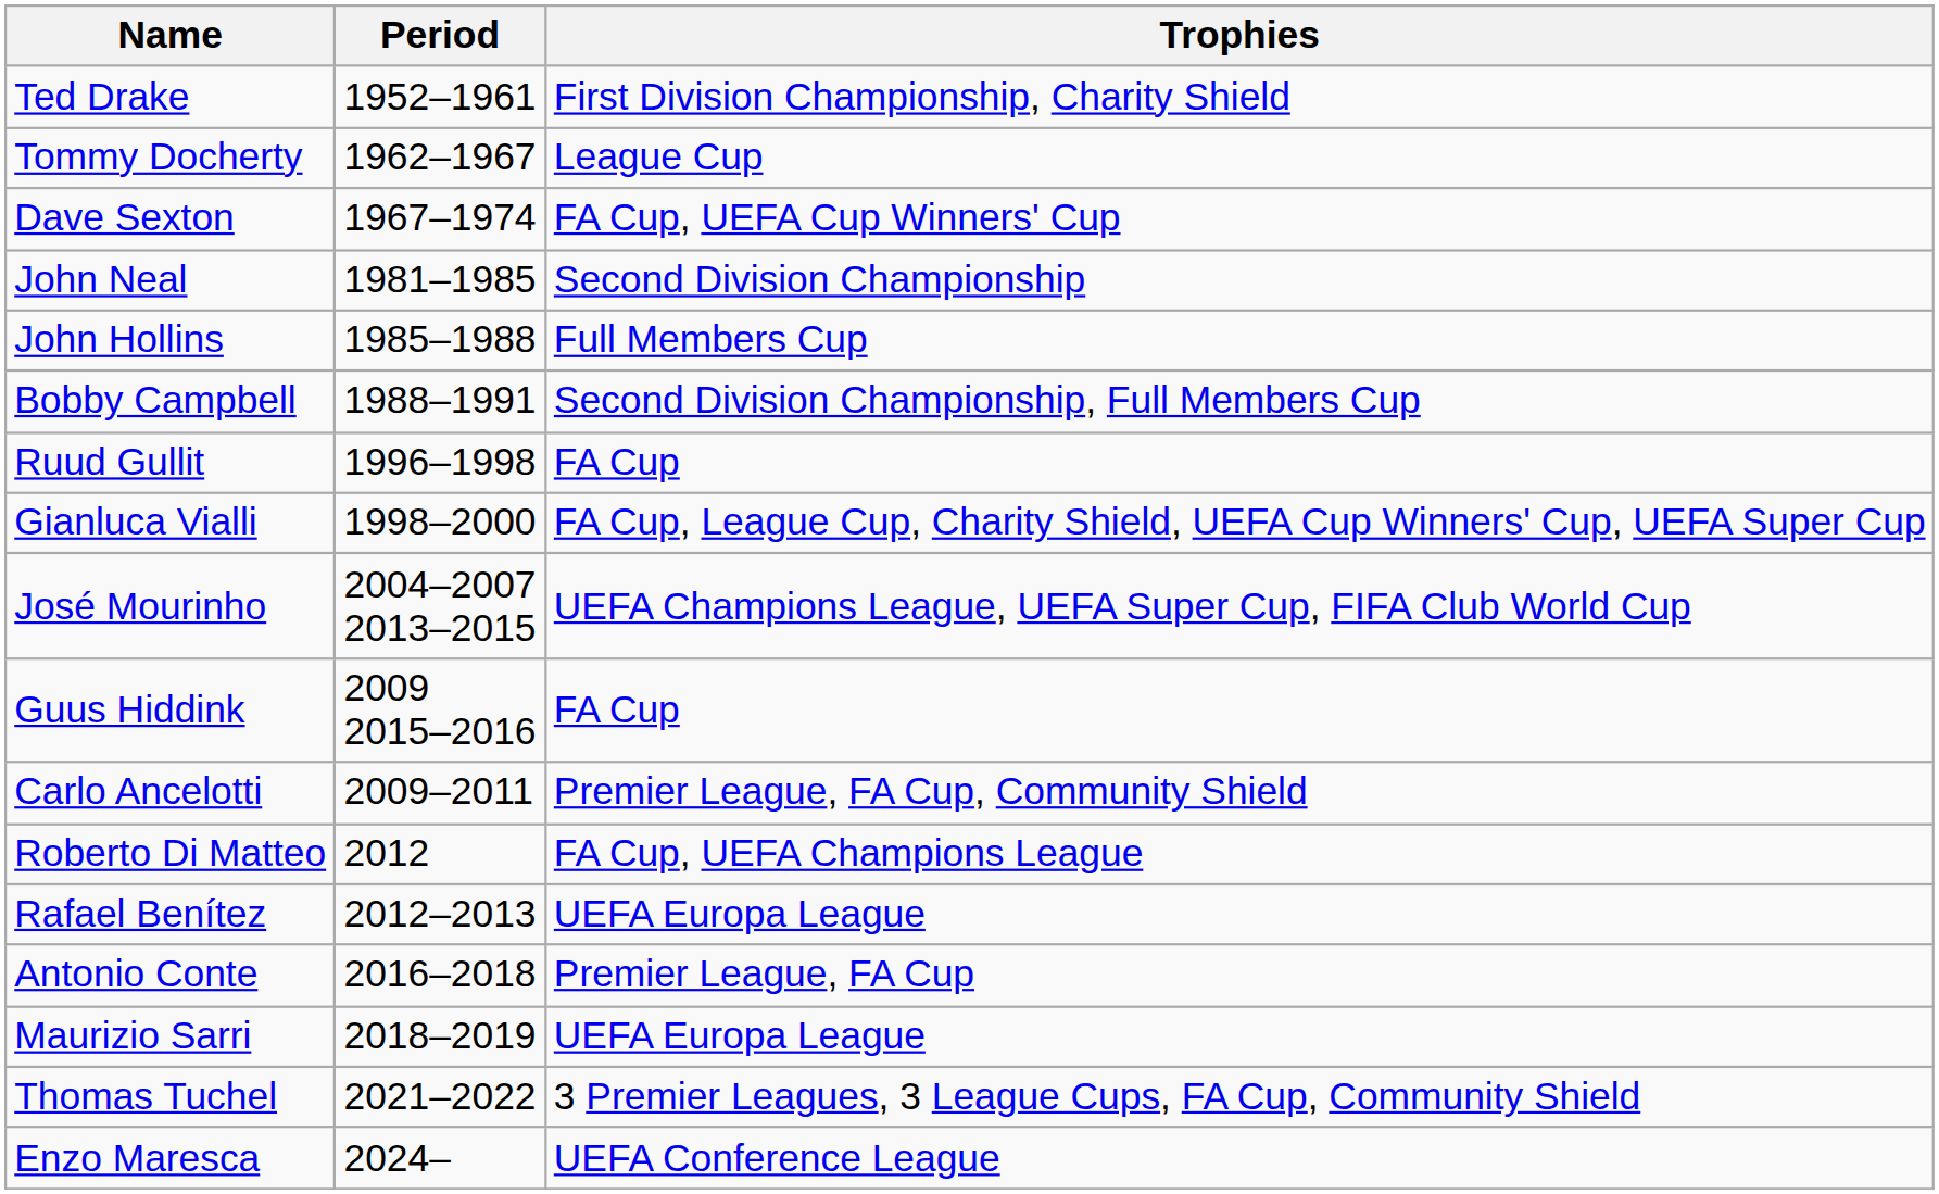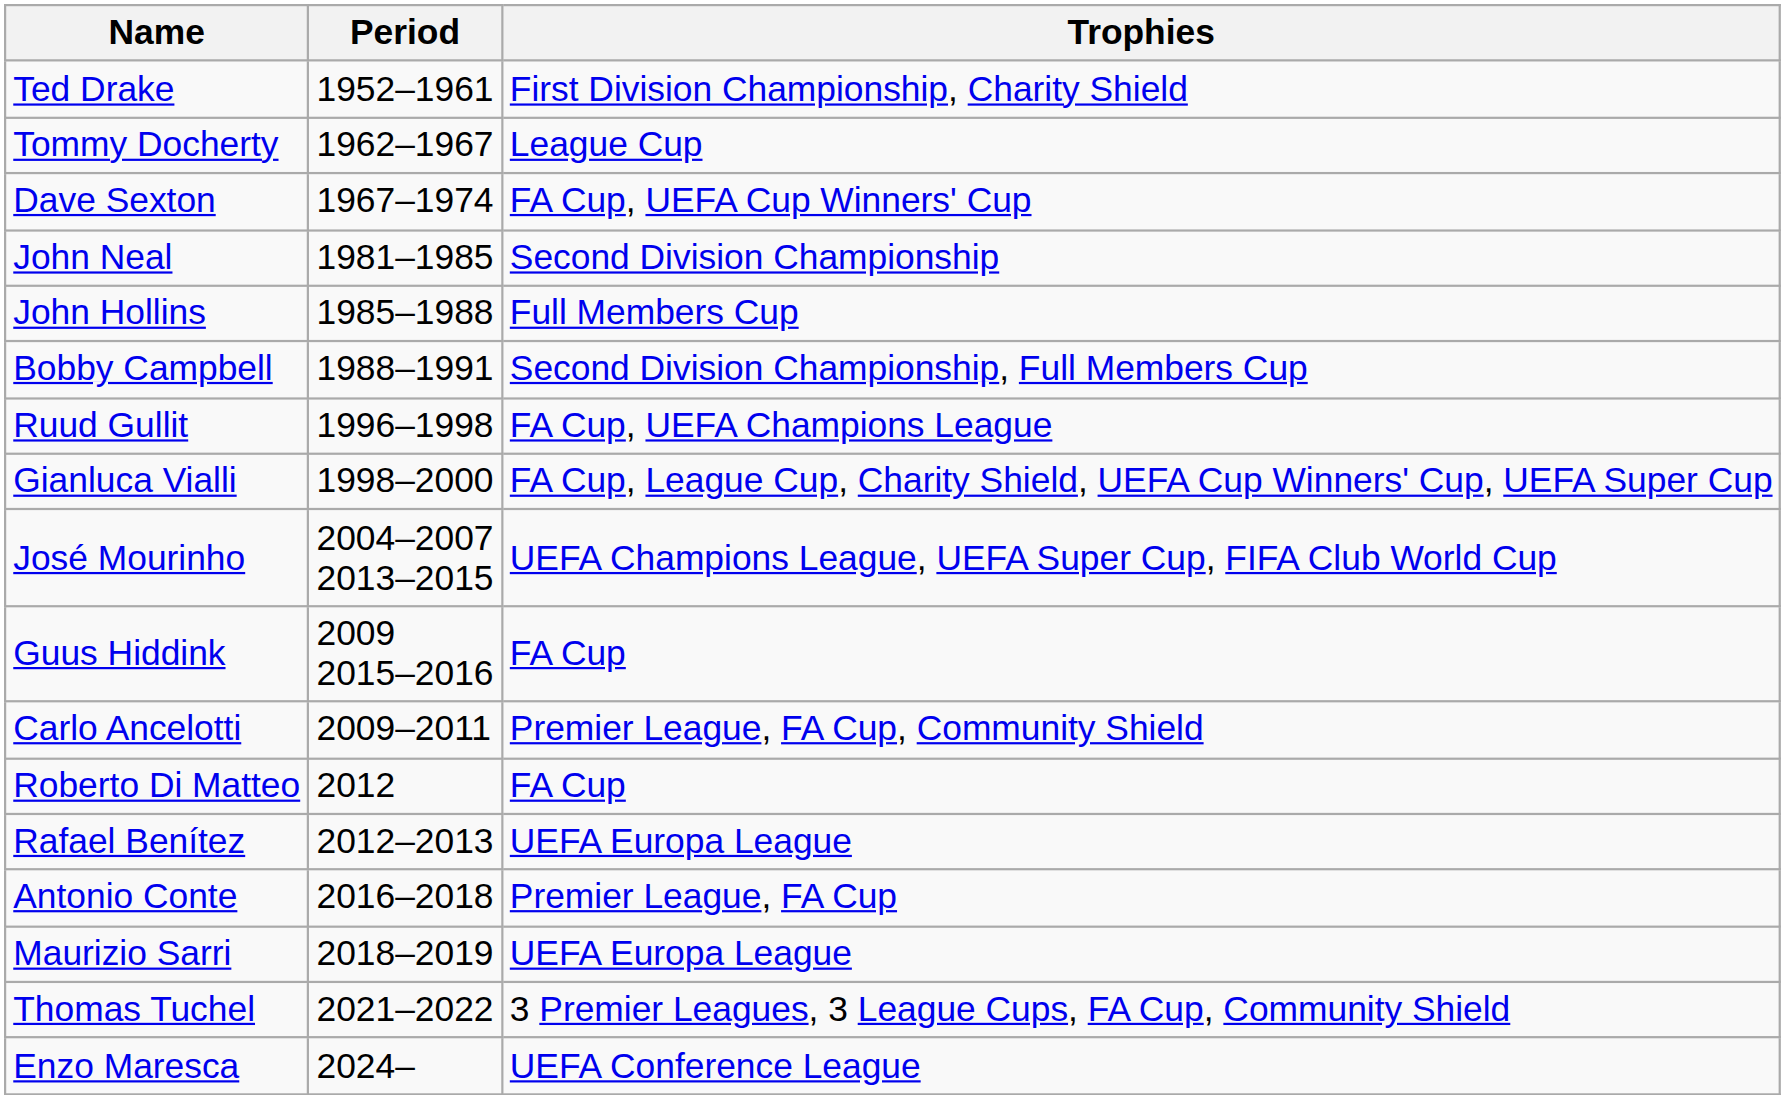Ruud Gullit | Trophies: FA Cup -> FA Cup, UEFA Champions League
Roberto Di Matteo | Trophies: FA Cup, UEFA Champions League -> FA Cup
